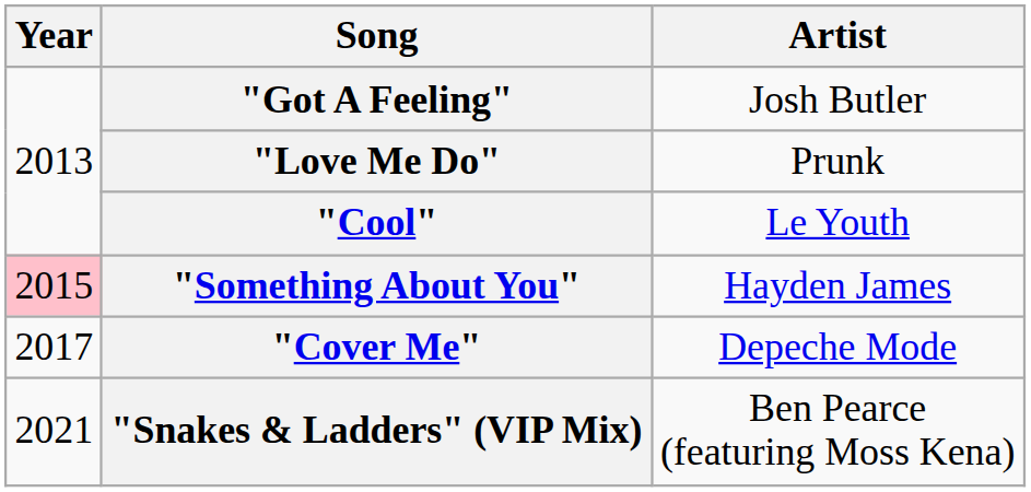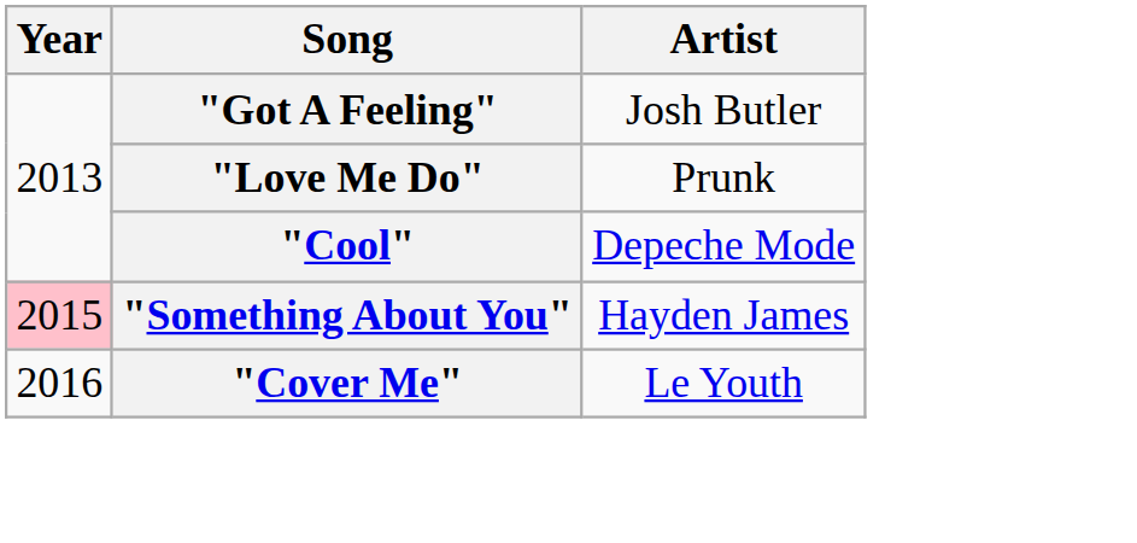"Cool" | Artist: Le Youth -> Depeche Mode
"Cover Me" | Year: 2017 -> 2016
"Cover Me" | Artist: Depeche Mode -> Le Youth
- row: 2021 | "Snakes & Ladders" (VIP Mix) | Ben Pearce (featuring Moss Kena)
